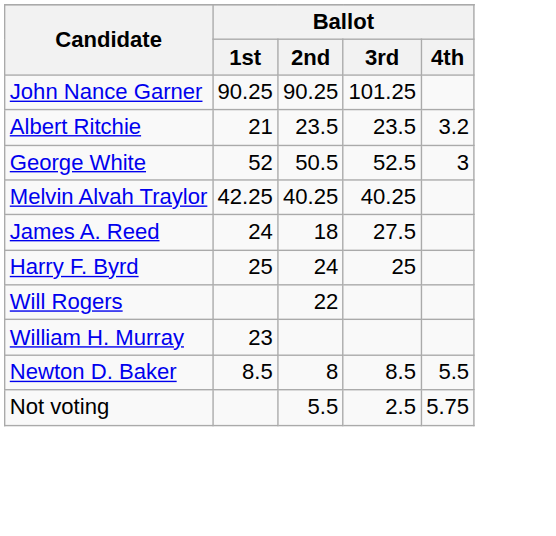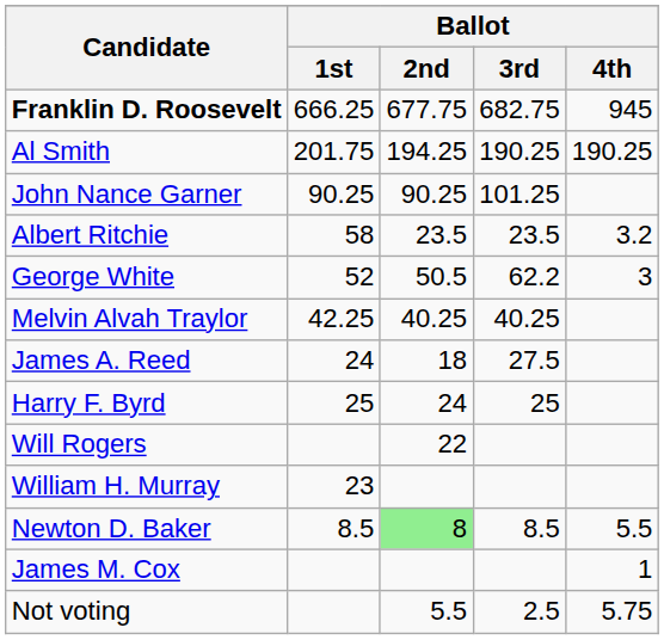+ row: Franklin D. Roosevelt | 666.25 | 677.75 | 682.75 | 945
+ row: Al Smith | 201.75 | 194.25 | 190.25 | 190.25
Albert Ritchie | Ballot / 1st: 21 -> 58
George White | Ballot / 3rd: 52.5 -> 62.2
Newton D. Baker | Ballot / 2nd: no background -> lightgreen background
+ row: James M. Cox | 1
